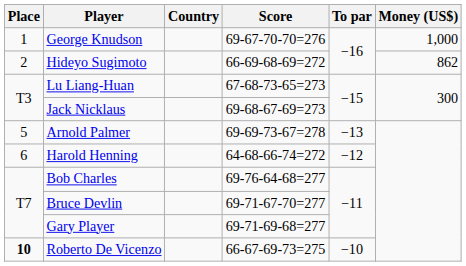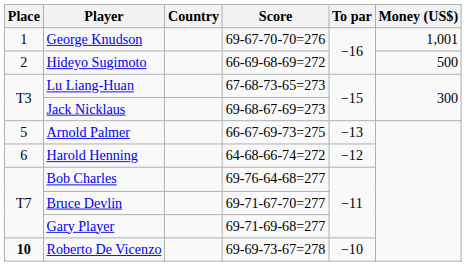George Knudson | Money (US$): 1,000 -> 1,001
Hideyo Sugimoto | Money (US$): 862 -> 500
Arnold Palmer | Score: 69-69-73-67=278 -> 66-67-69-73=275
Roberto De Vicenzo | Score: 66-67-69-73=275 -> 69-69-73-67=278
